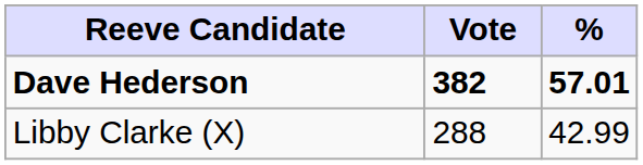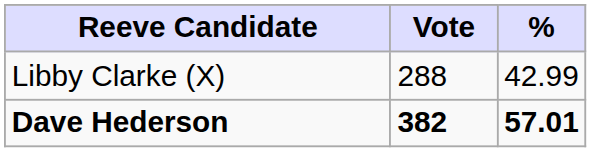rows swapped: Dave Hederson <-> Libby Clarke (X)
